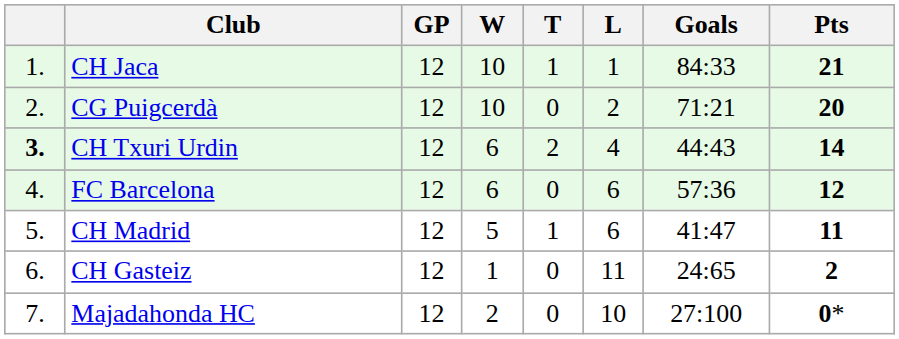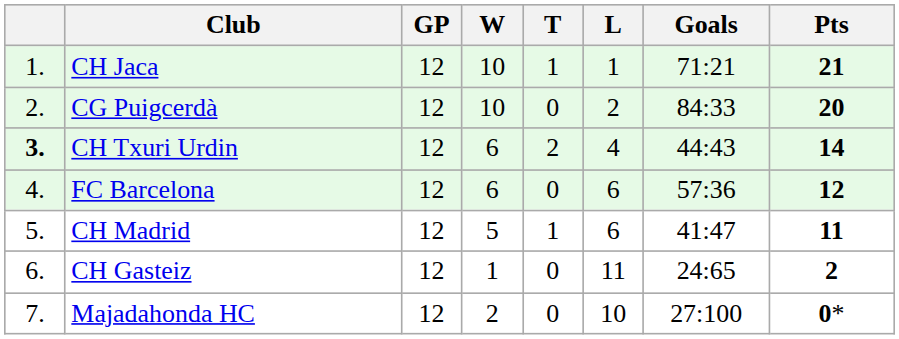CH Jaca | Goals: 84:33 -> 71:21
CG Puigcerdà | Goals: 71:21 -> 84:33
